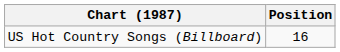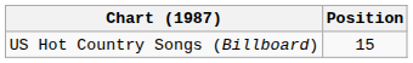US Hot Country Songs (Billboard) | Position: 16 -> 15
